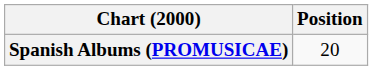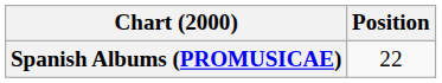Spanish Albums (PROMUSICAE) | Position: 20 -> 22
